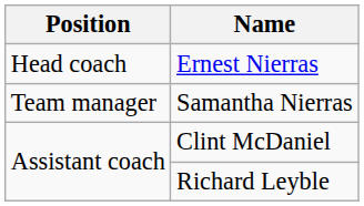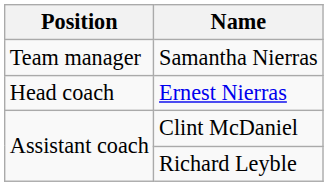rows swapped: Samantha Nierras <-> Ernest Nierras
